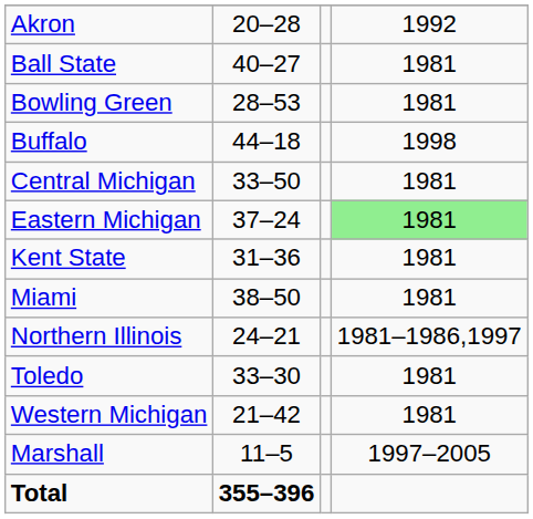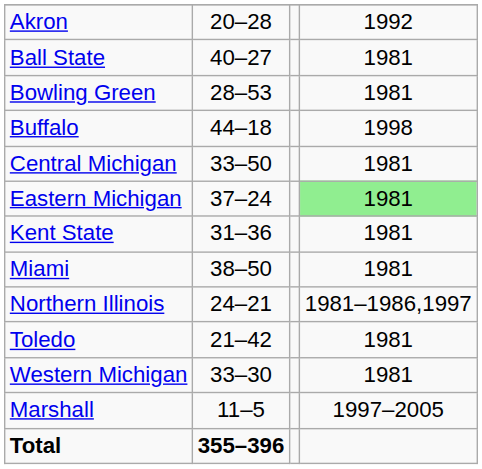Toledo | column 2: 33–30 -> 21–42
Western Michigan | column 2: 21–42 -> 33–30
